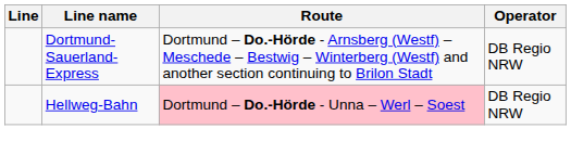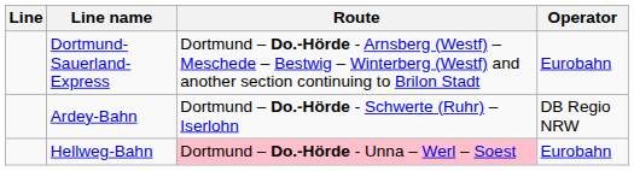Dortmund-Sauerland-Express | Operator: DB Regio NRW -> Eurobahn
+ row: Ardey-Bahn | Dortmund – Do.-Hörde - Schwerte (Ruhr) – Iserlohn | DB Regio NRW
Hellweg-Bahn | Operator: DB Regio NRW -> Eurobahn
